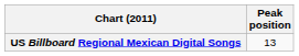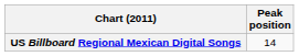US Billboard Regional Mexican Digital Songs | Peak position: 13 -> 14
